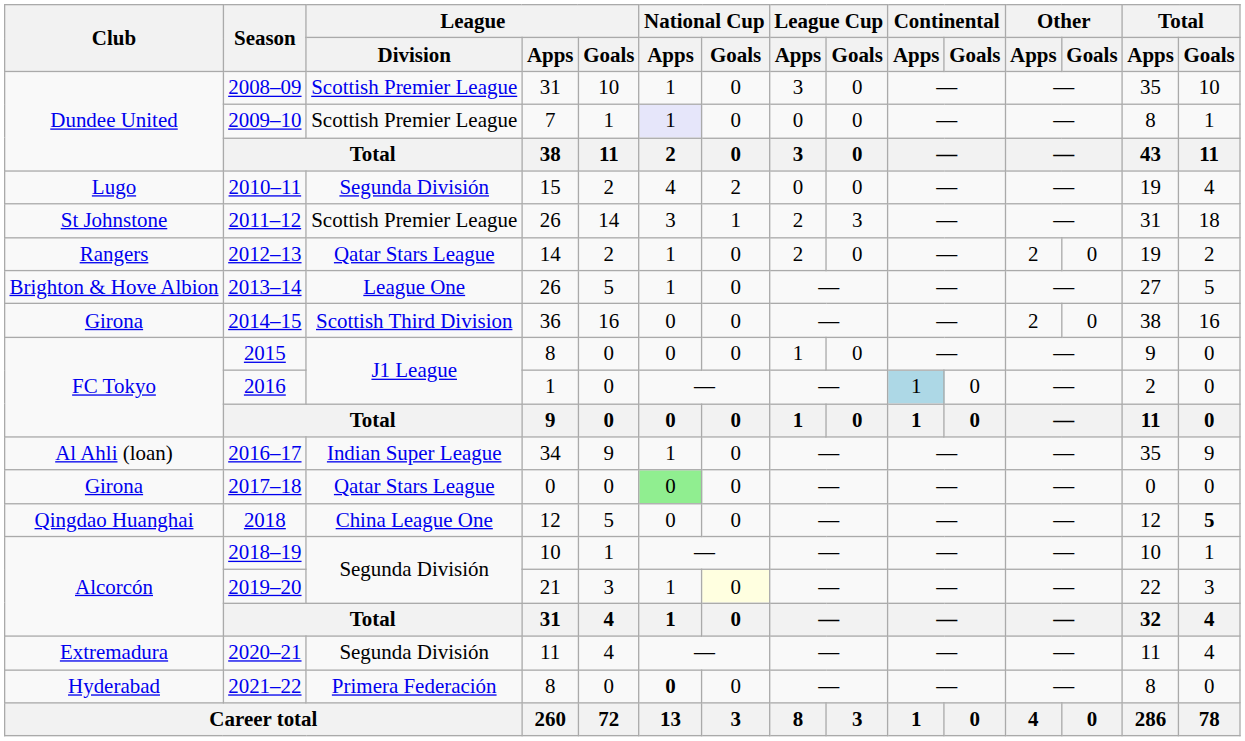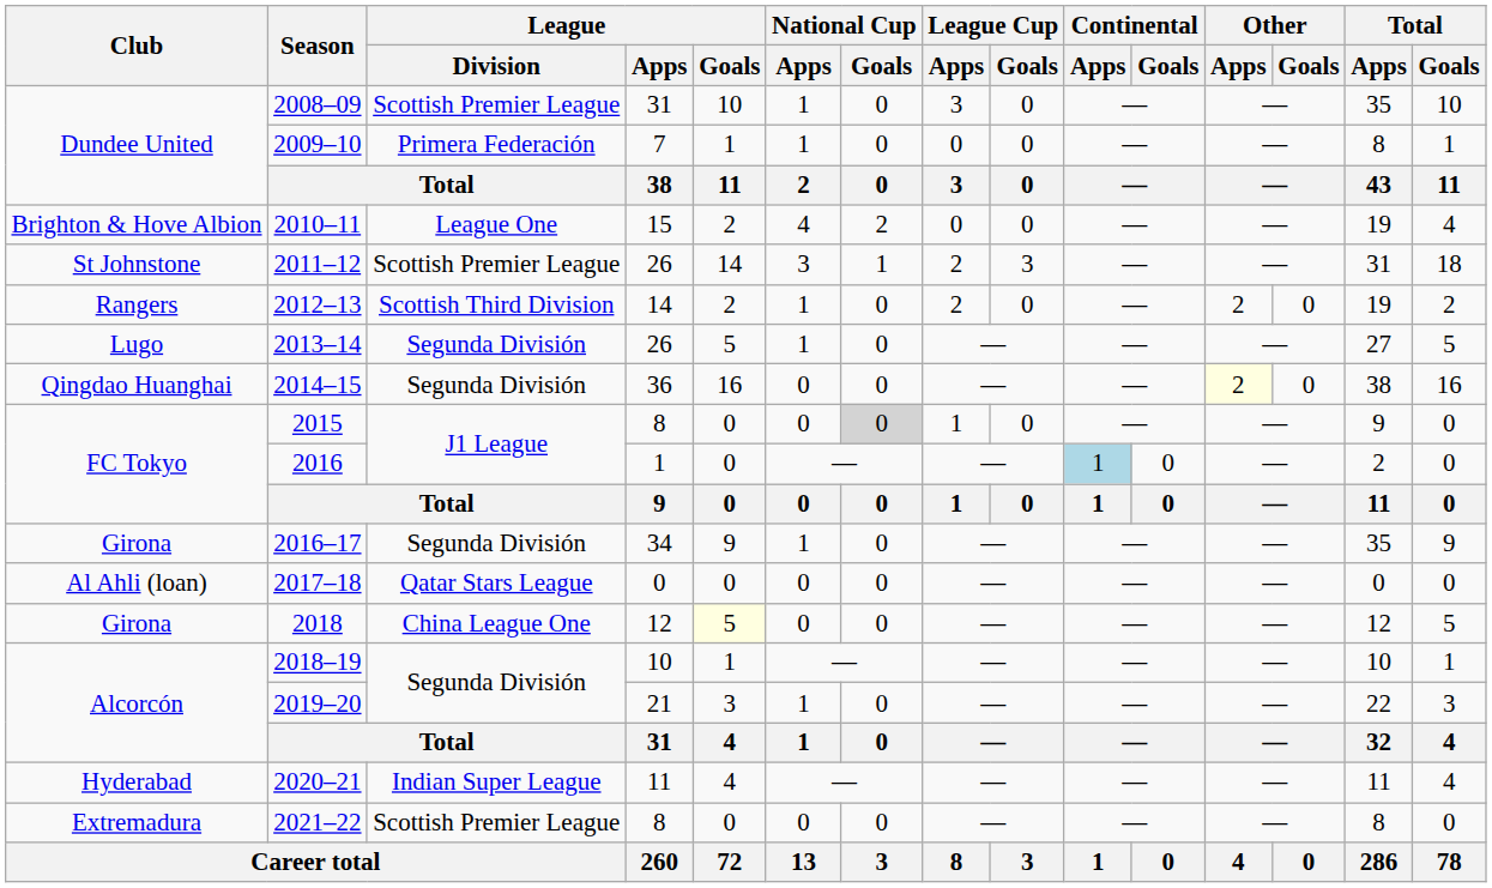2009–10 | League / Division: Scottish Premier League -> Primera Federación
2009–10 | National Cup / Apps: lavender background -> no background
2010–11 | Club: Lugo -> Brighton & Hove Albion
2010–11 | League / Division: Segunda División -> League One
2012–13 | League / Division: Qatar Stars League -> Scottish Third Division
2013–14 | Club: Brighton & Hove Albion -> Lugo
2013–14 | League / Division: League One -> Segunda División
2014–15 | Club: Girona -> Qingdao Huanghai
2014–15 | League / Division: Scottish Third Division -> Segunda División
2014–15 | Other / Apps: no background -> lightyellow background
2015 | National Cup / Goals: no background -> lightgrey background
2016–17 | Club: Al Ahli (loan) -> Girona
2016–17 | League / Division: Indian Super League -> Segunda División
2017–18 | Club: Girona -> Al Ahli (loan)
2017–18 | National Cup / Apps: lightgreen background -> no background
2018 | Club: Qingdao Huanghai -> Girona
2018 | League / Goals: no background -> lightyellow background
2018 | Total / Goals: bold -> normal
2019–20 | National Cup / Goals: lightyellow background -> no background
2020–21 | Club: Extremadura -> Hyderabad
2020–21 | League / Division: Segunda División -> Indian Super League
2021–22 | Club: Hyderabad -> Extremadura
2021–22 | League / Division: Primera Federación -> Scottish Premier League
2021–22 | National Cup / Apps: bold -> normal
